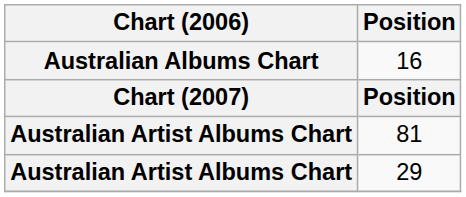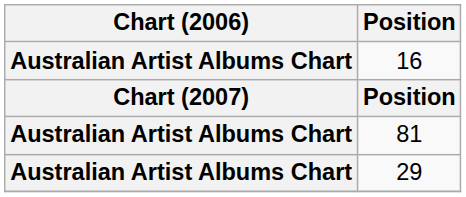16 | Chart (2006): Australian Albums Chart -> Australian Artist Albums Chart
